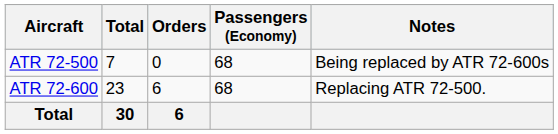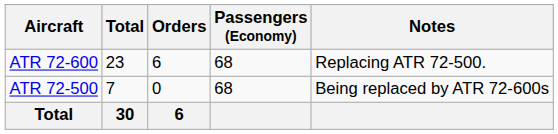rows swapped: ATR 72-500 <-> ATR 72-600
